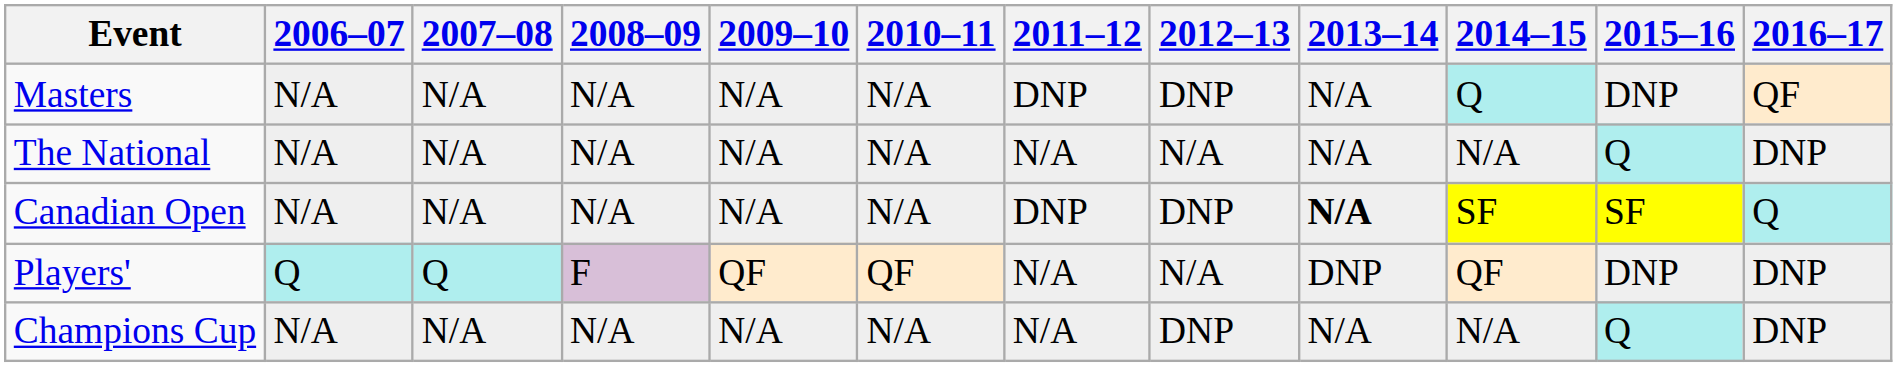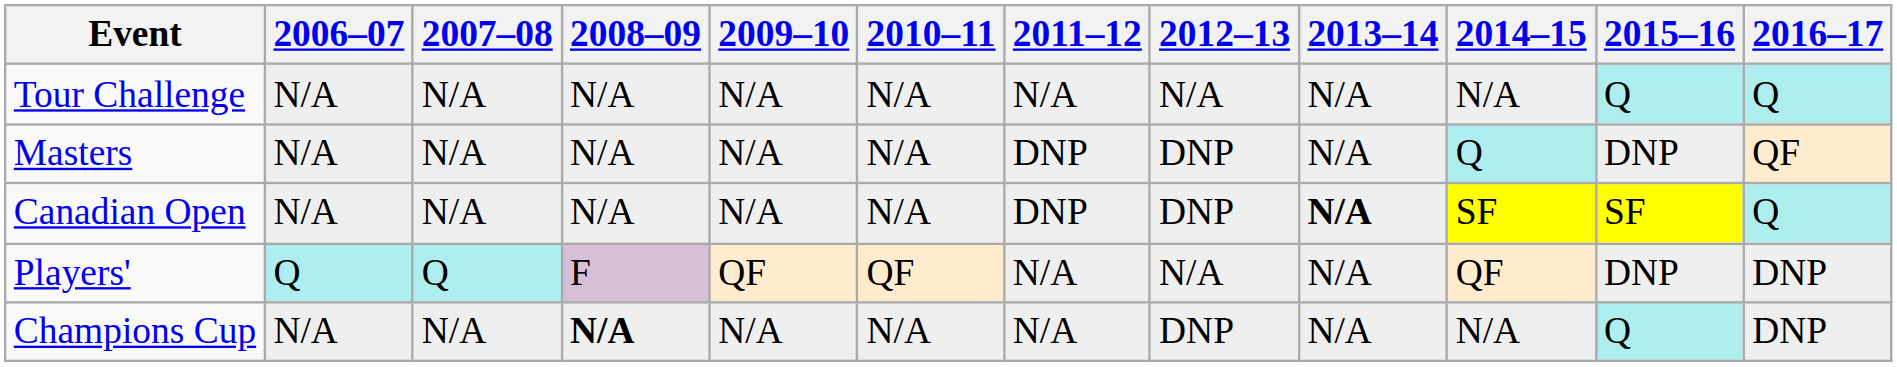+ row: Tour Challenge | N/A | N/A | N/A | N/A | N/A | N/A | N/A | N/A | N/A | Q | Q
- row: The National | N/A | N/A | N/A | N/A | N/A | N/A | N/A | N/A | N/A | Q | DNP
Players' | 2013–14: DNP -> N/A
Champions Cup | 2008–09: normal -> bold
